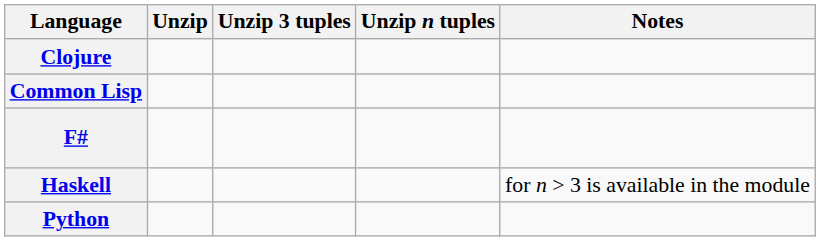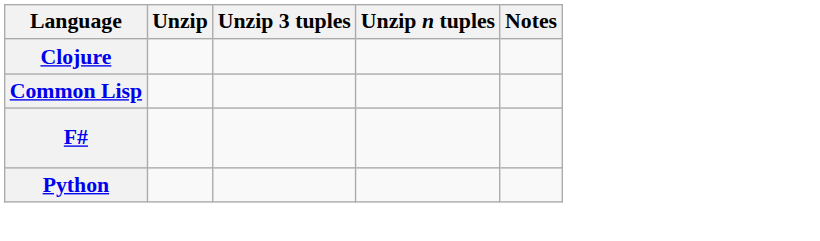- row: Haskell | for n > 3 is available in the module
